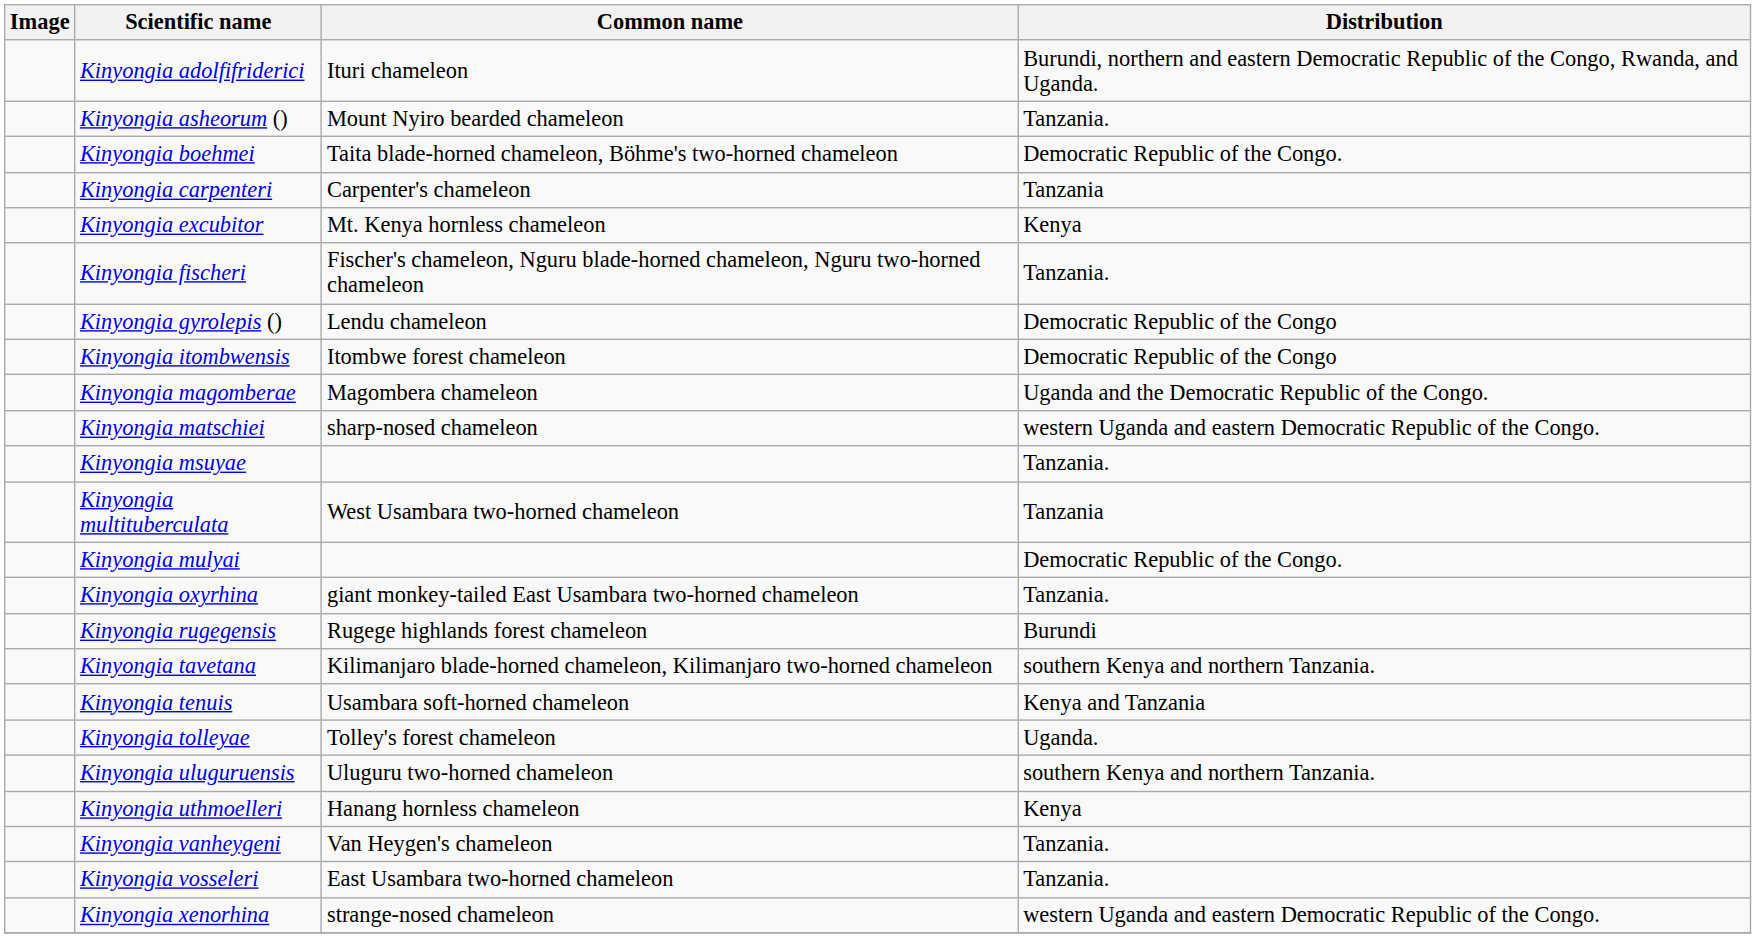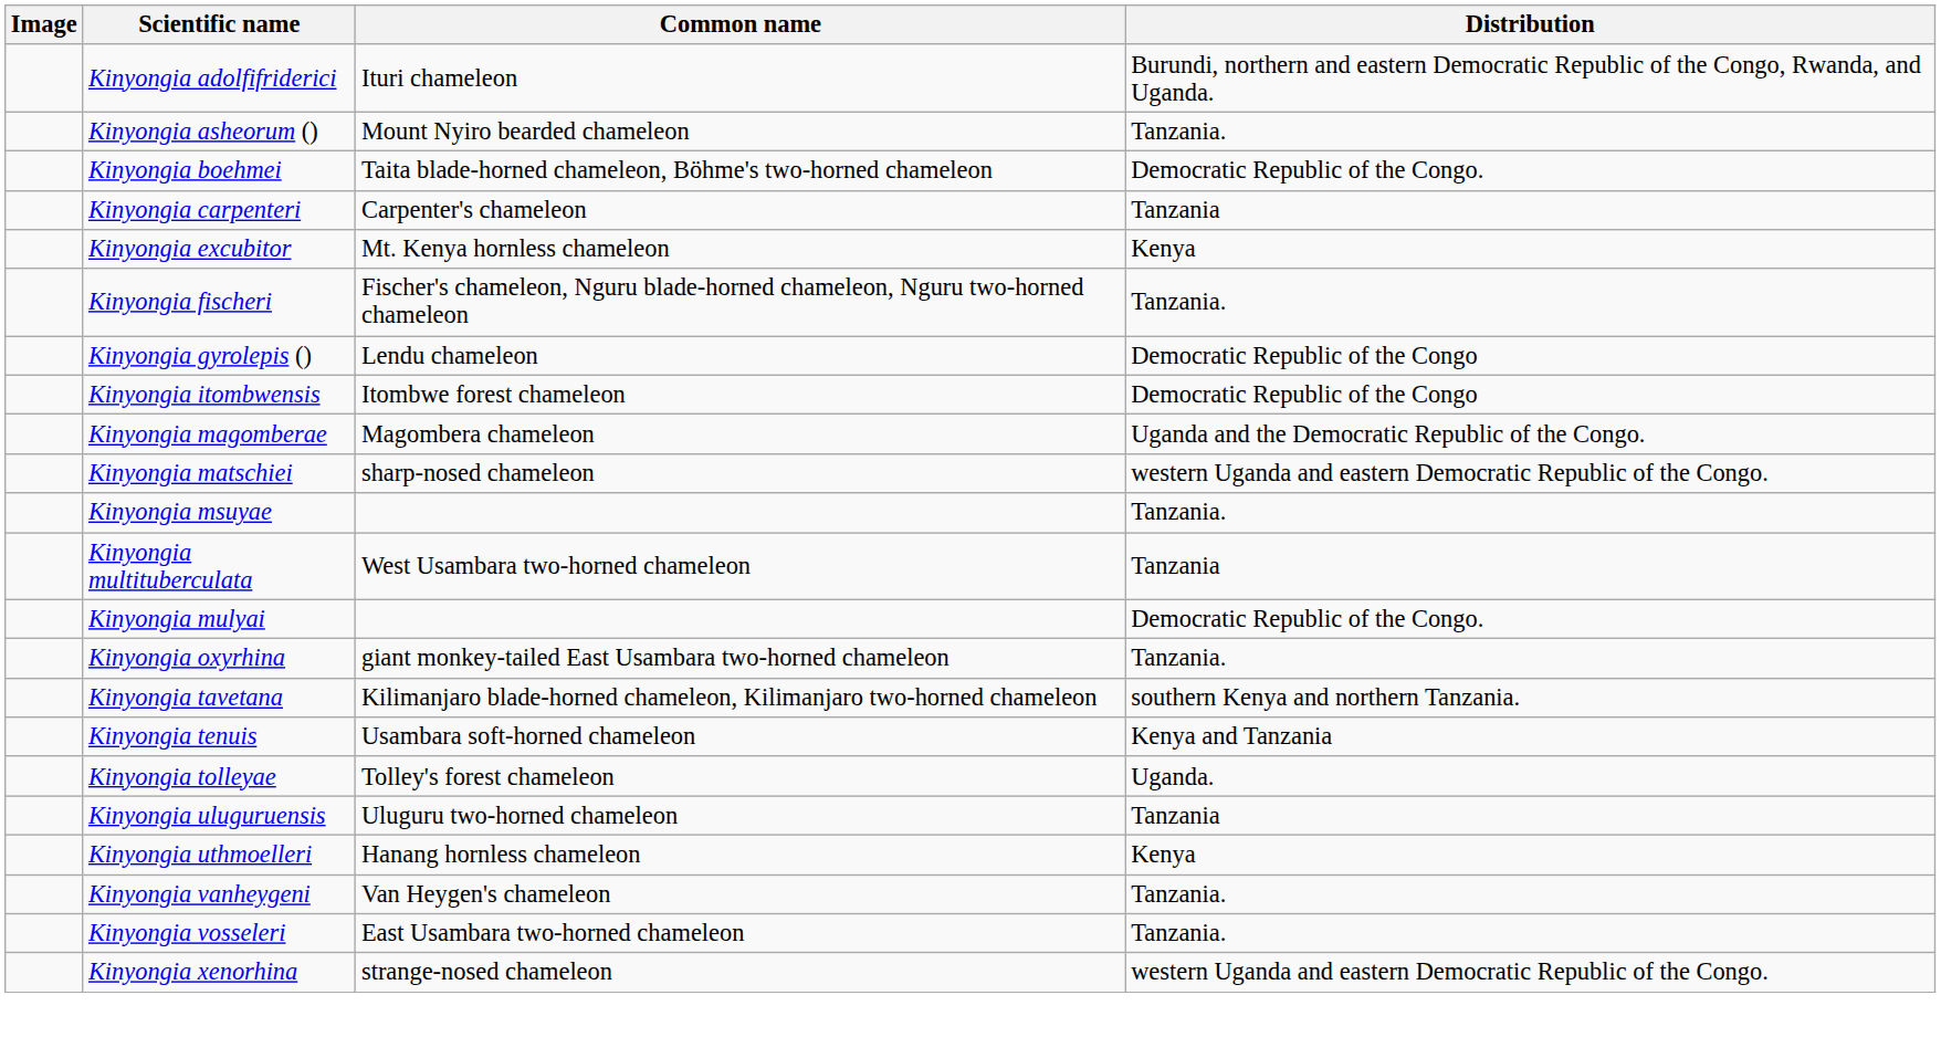- row: Kinyongia rugegensis | Rugege highlands forest chameleon | Burundi
Kinyongia uluguruensis | Distribution: southern Kenya and northern Tanzania. -> Tanzania
